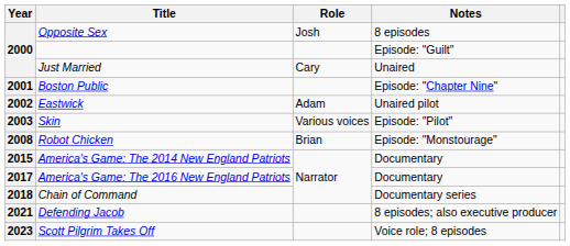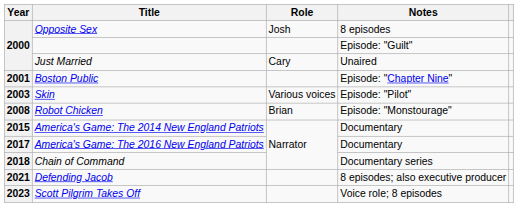- row: 2002 | Eastwick | Adam | Unaired pilot
